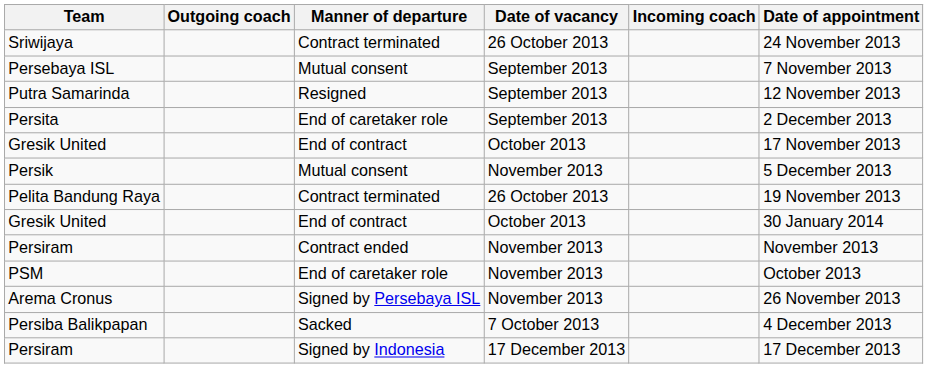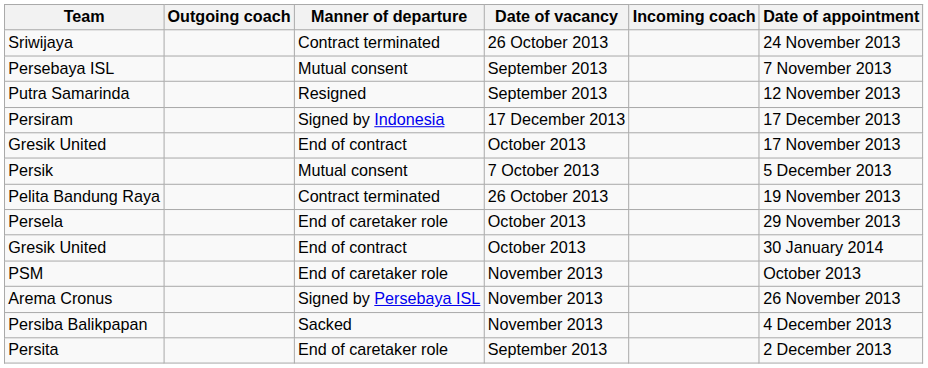rows swapped: Persita <-> Persiram / Signed by Indonesia
Persik | Date of vacancy: November 2013 -> 7 October 2013
+ row: Persela | End of caretaker role | October 2013 | 29 November 2013
- row: Persiram | Contract ended | November 2013 | November 2013
Persiba Balikpapan | Date of vacancy: 7 October 2013 -> November 2013
